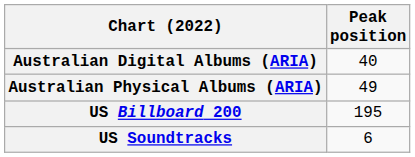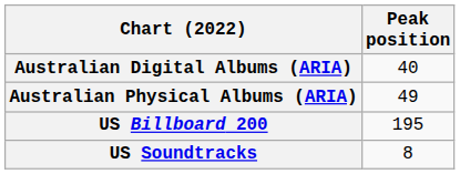US Soundtracks | Peak position: 6 -> 8
